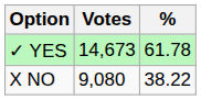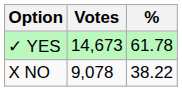X NO | Votes: 9,080 -> 9,078
